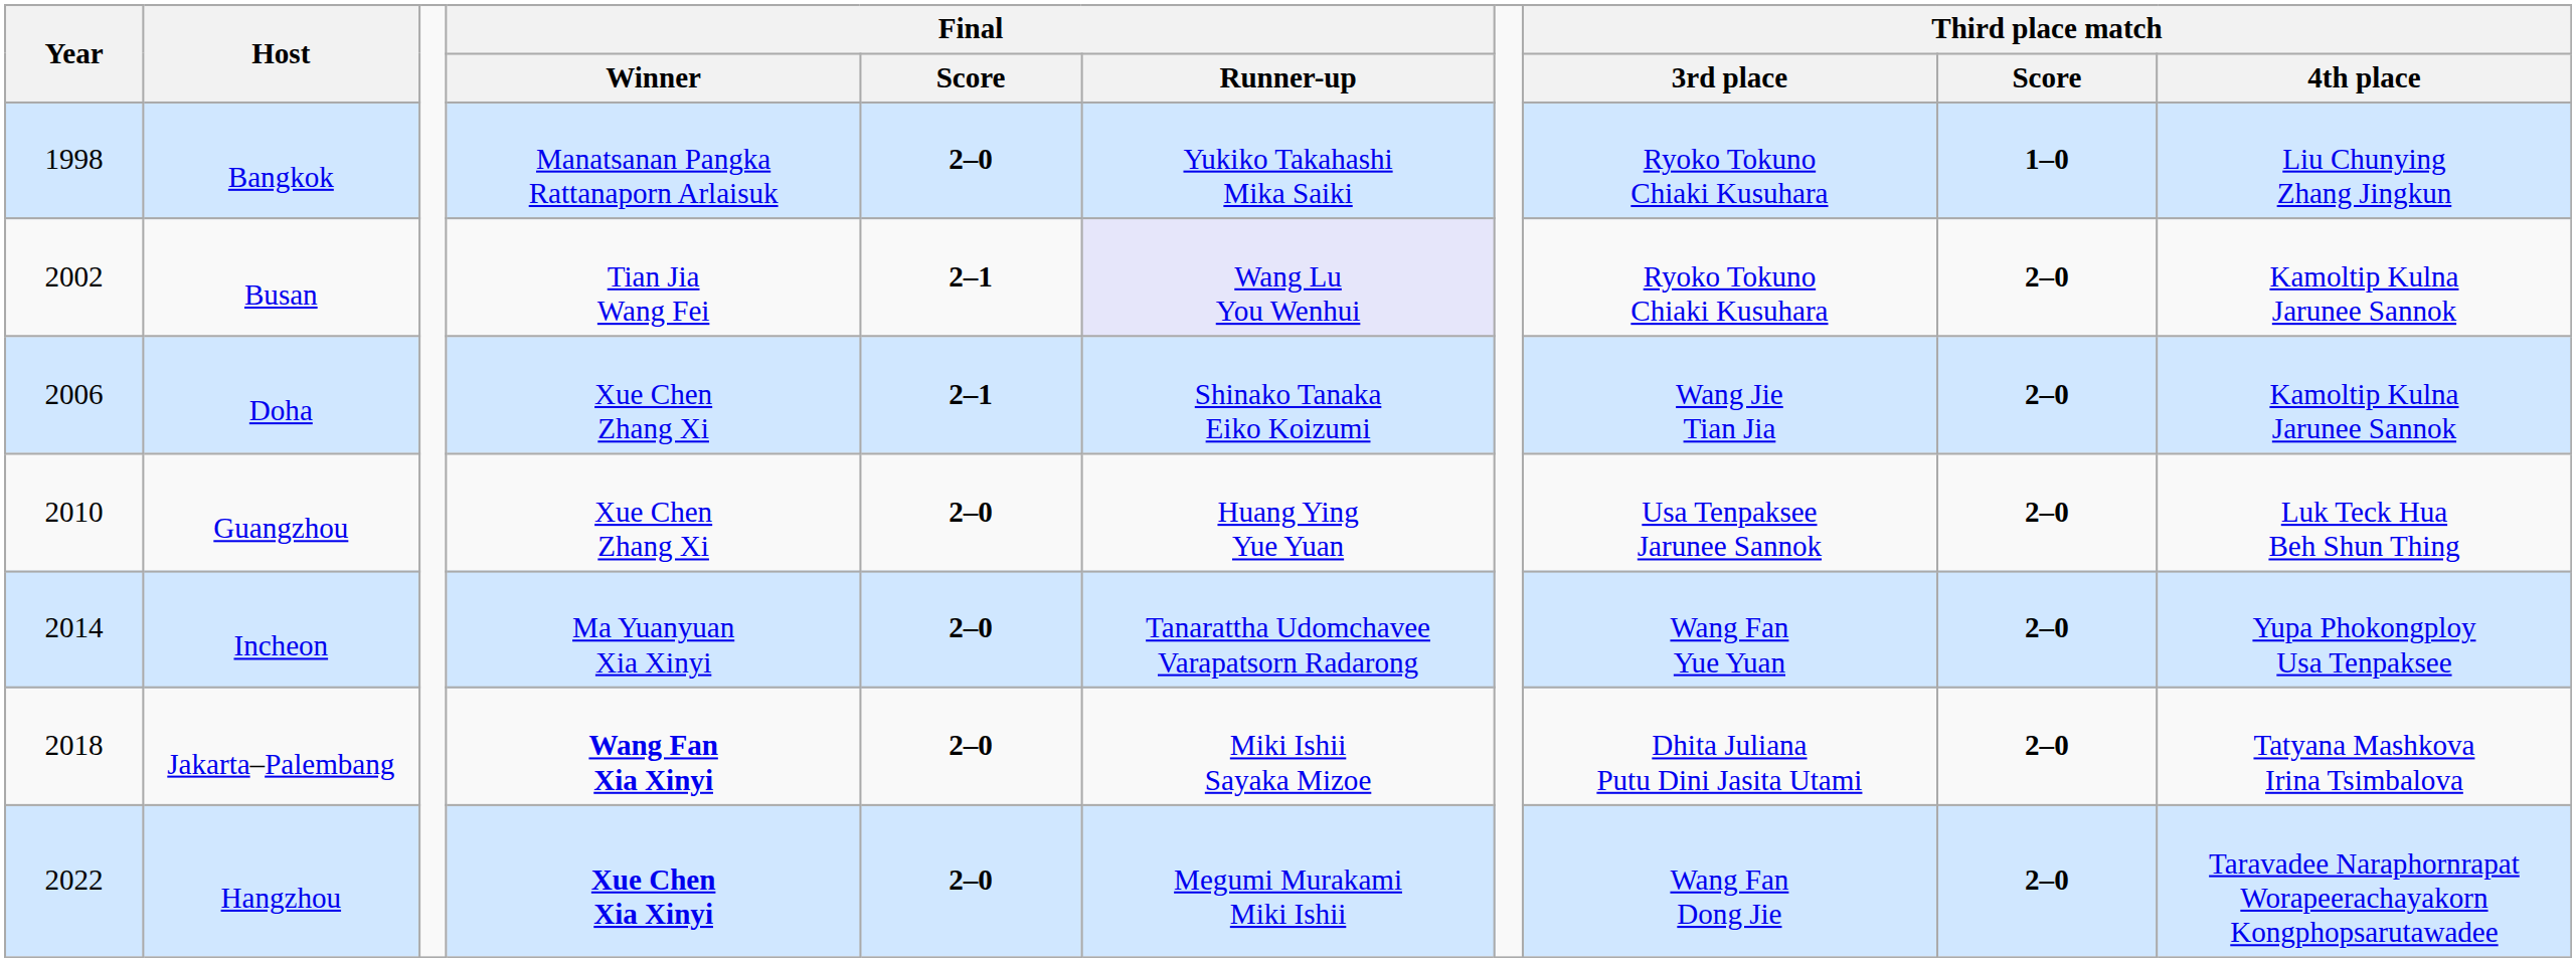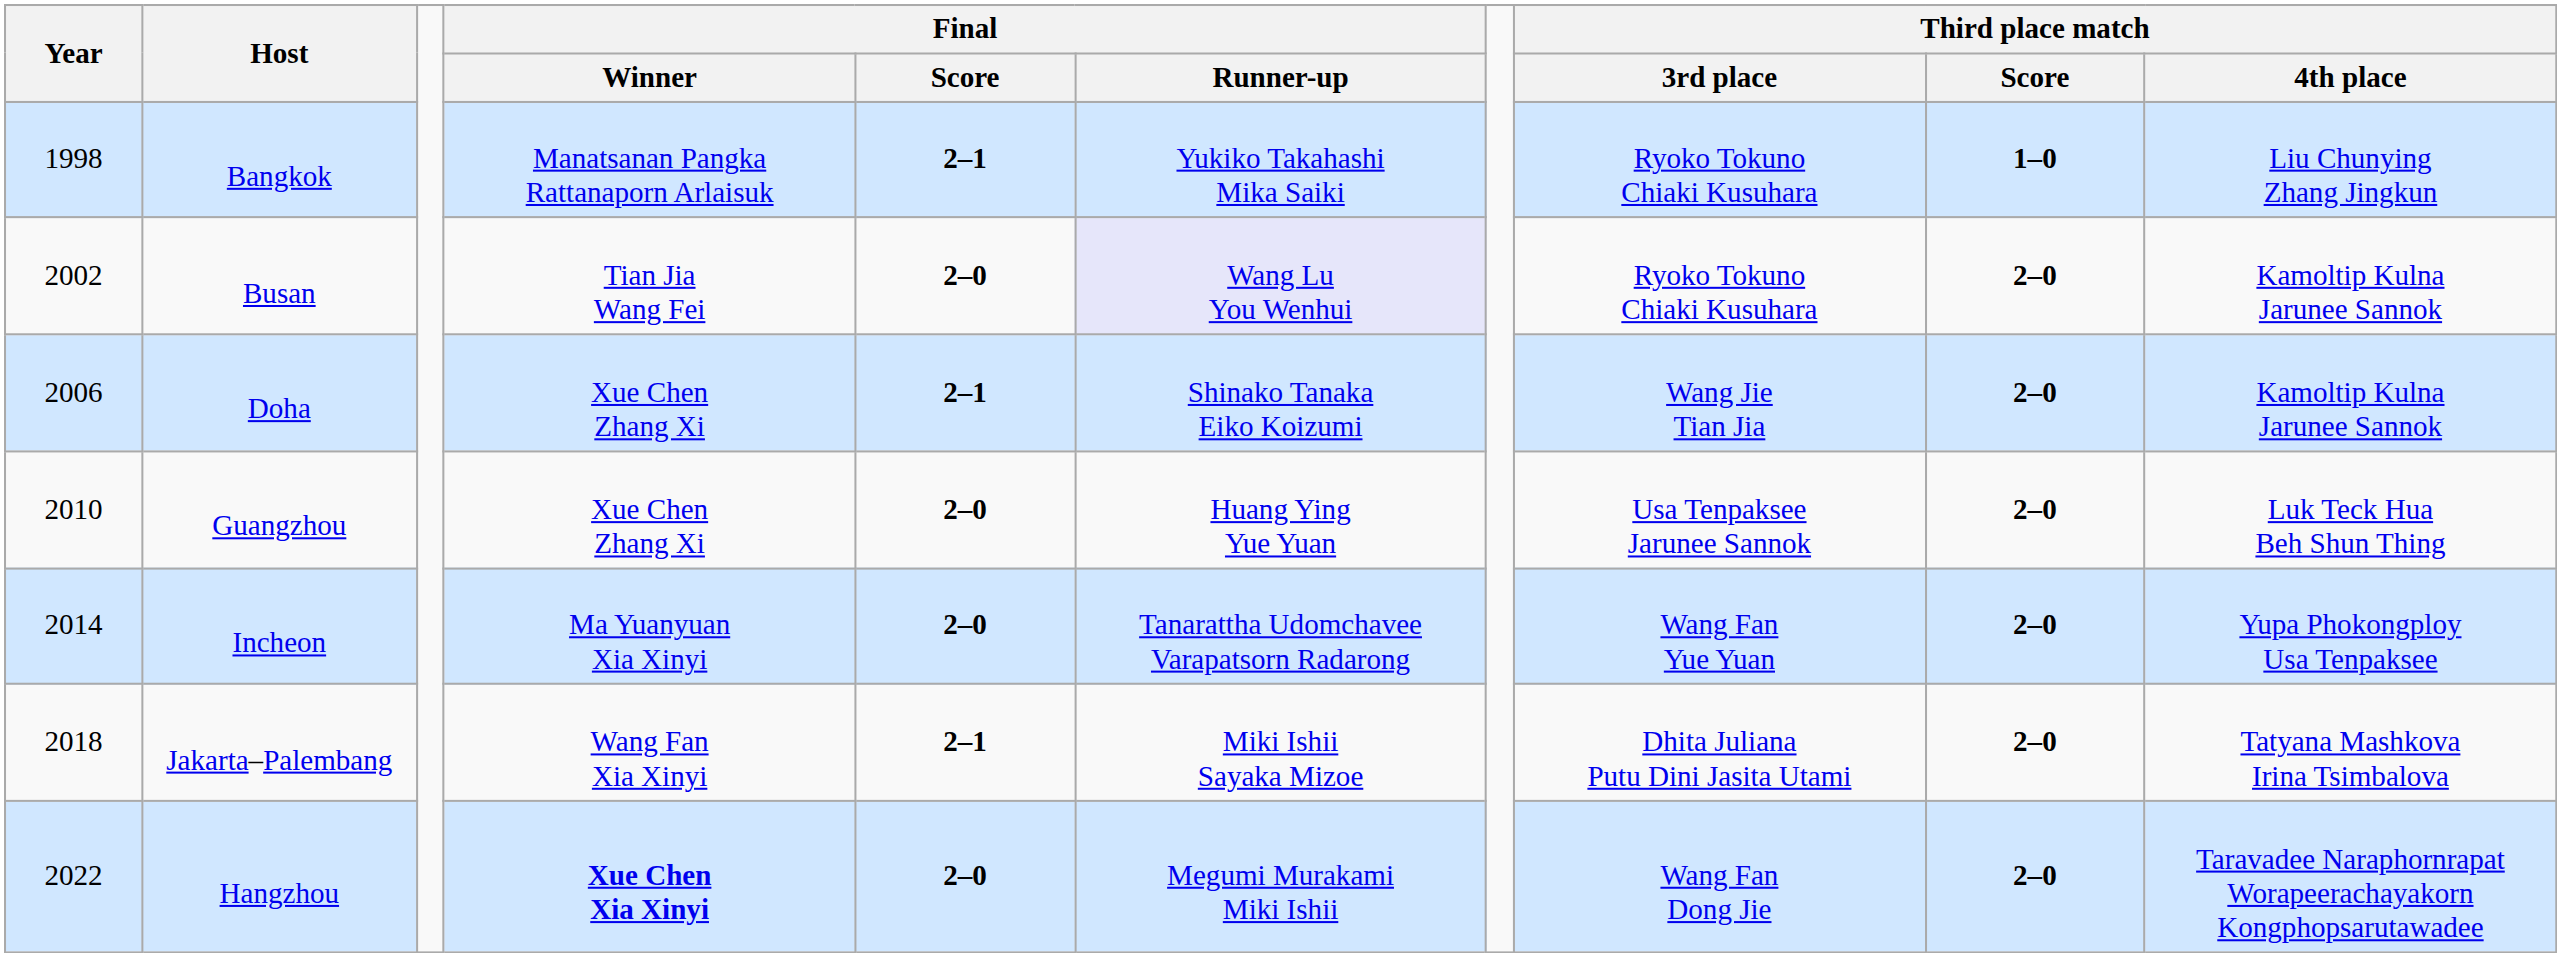Bangkok | Final / Score: 2–0 -> 2–1
Busan | Final / Score: 2–1 -> 2–0
Jakarta–Palembang | Final / Winner: bold -> normal
Jakarta–Palembang | Final / Score: 2–0 -> 2–1
